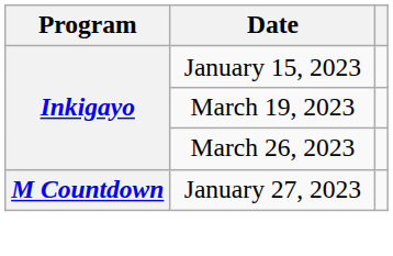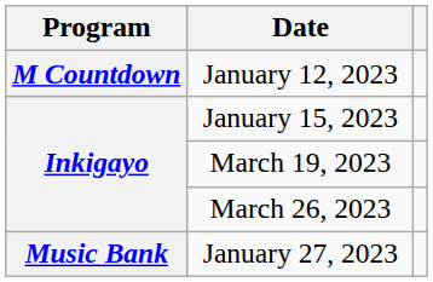+ row: M Countdown | January 12, 2023
January 27, 2023 | Program: M Countdown -> Music Bank
